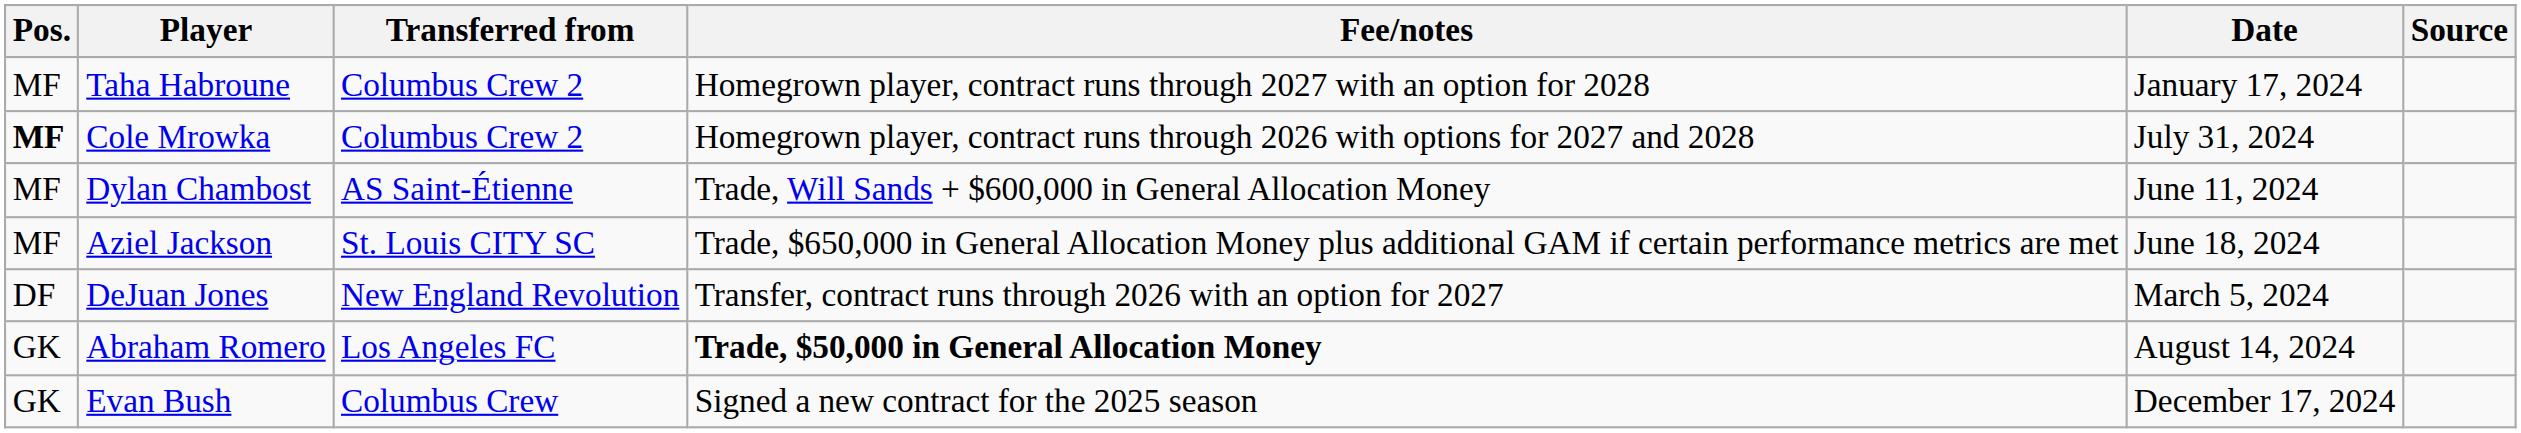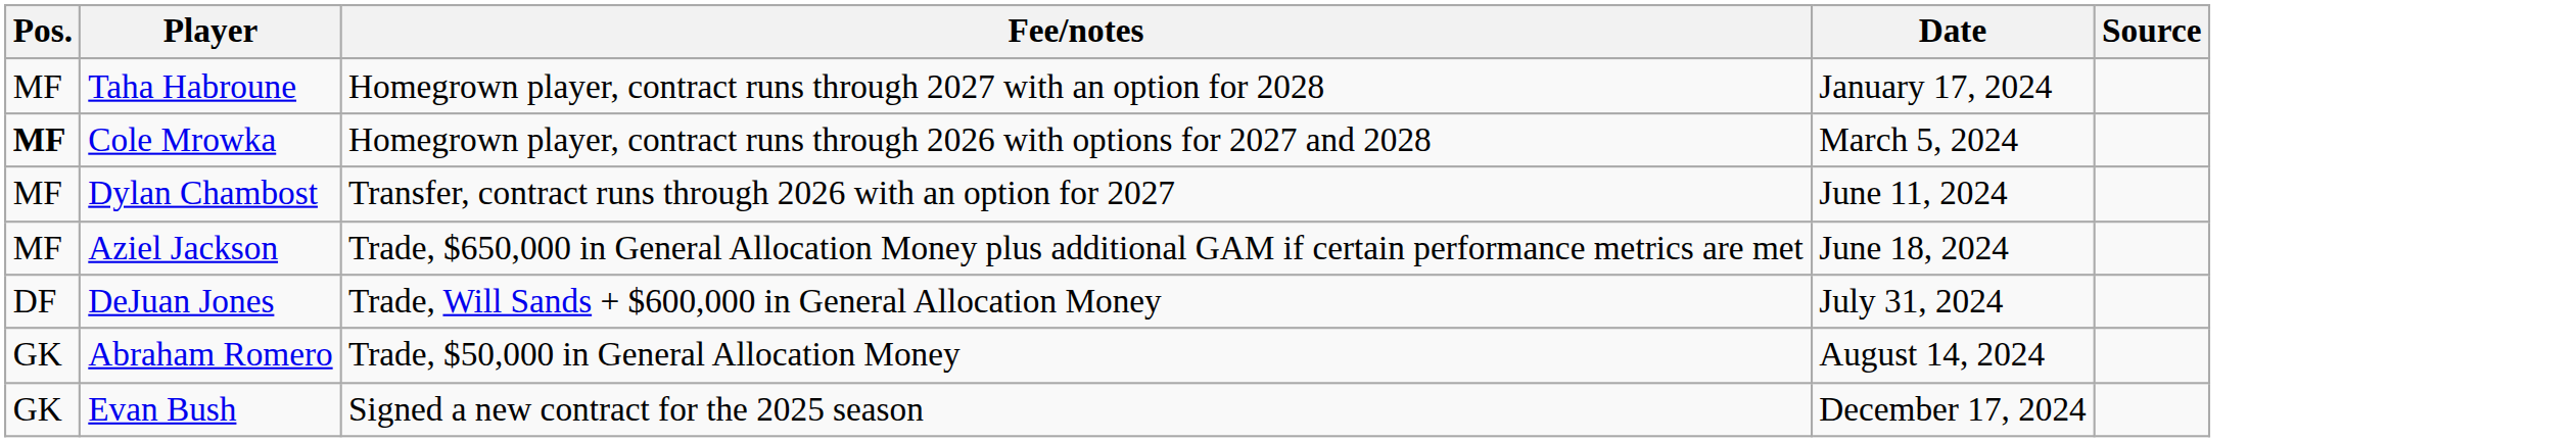- column: Transferred from | Columbus Crew 2 | Columbus Crew 2 | AS Saint-Étienne | St. Louis CITY SC | New England Revolution | Los Angeles FC | Columbus Crew
Cole Mrowka | Date: July 31, 2024 -> March 5, 2024
Dylan Chambost | Fee/notes: Trade, Will Sands + $600,000 in General Allocation Money -> Transfer, contract runs through 2026 with an option for 2027
DeJuan Jones | Fee/notes: Transfer, contract runs through 2026 with an option for 2027 -> Trade, Will Sands + $600,000 in General Allocation Money
DeJuan Jones | Date: March 5, 2024 -> July 31, 2024
Abraham Romero | Fee/notes: bold -> normal
